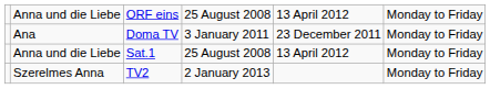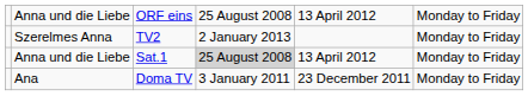rows swapped: Ana <-> Szerelmes Anna
Anna und die Liebe / Sat.1 | column 4: no background -> lightgrey background
